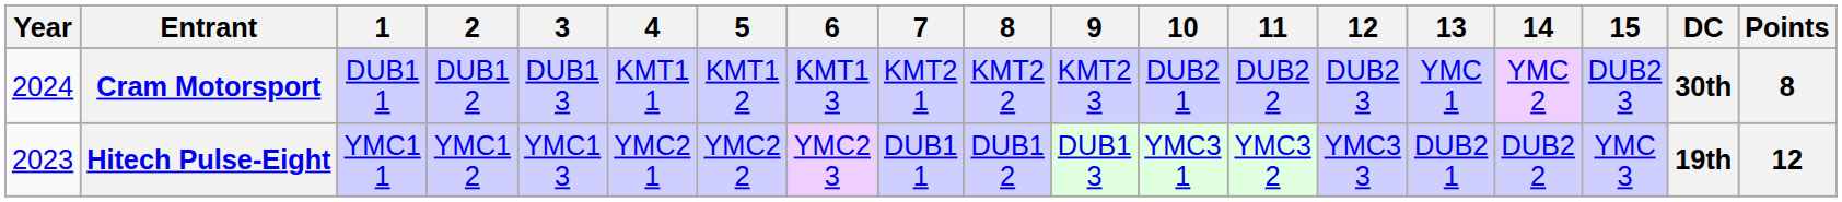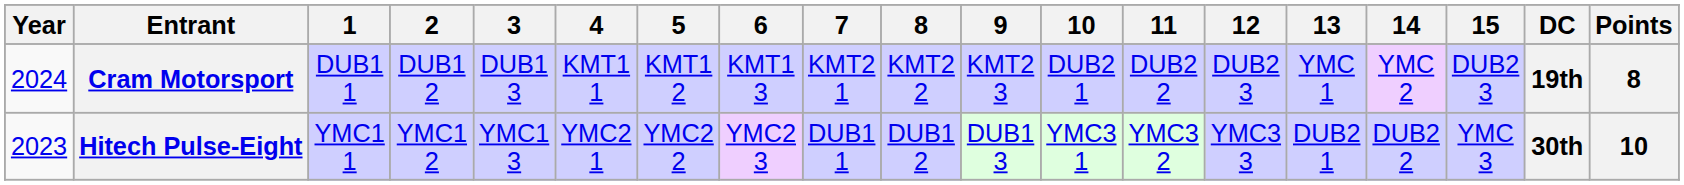Cram Motorsport | DC: 30th -> 19th
Hitech Pulse-Eight | DC: 19th -> 30th
Hitech Pulse-Eight | Points: 12 -> 10
